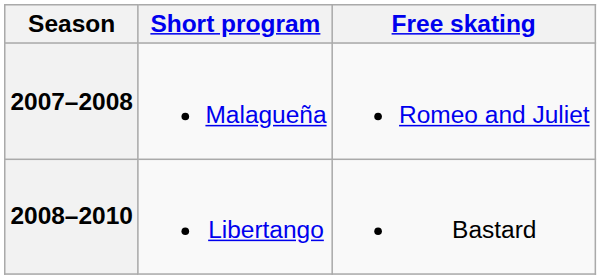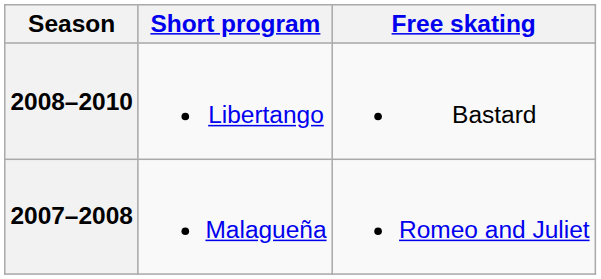rows swapped: 2008–2010 <-> 2007–2008
